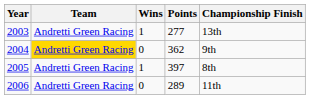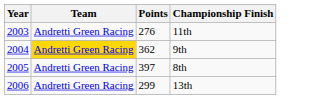- column: Wins | 1 | 0 | 1 | 0
2003 | Points: 277 -> 276
2003 | Championship Finish: 13th -> 11th
2006 | Points: 289 -> 299
2006 | Championship Finish: 11th -> 13th
